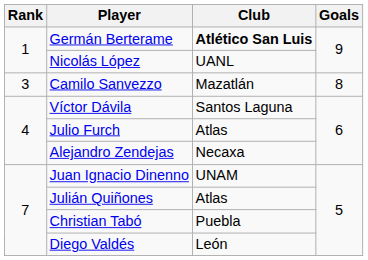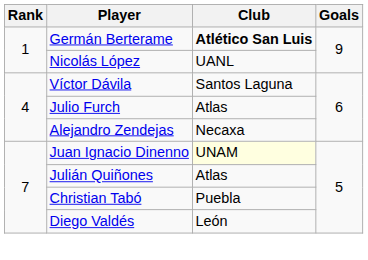- row: 3 | Camilo Sanvezzo | Mazatlán | 8
Juan Ignacio Dinenno | Club: no background -> lightyellow background
